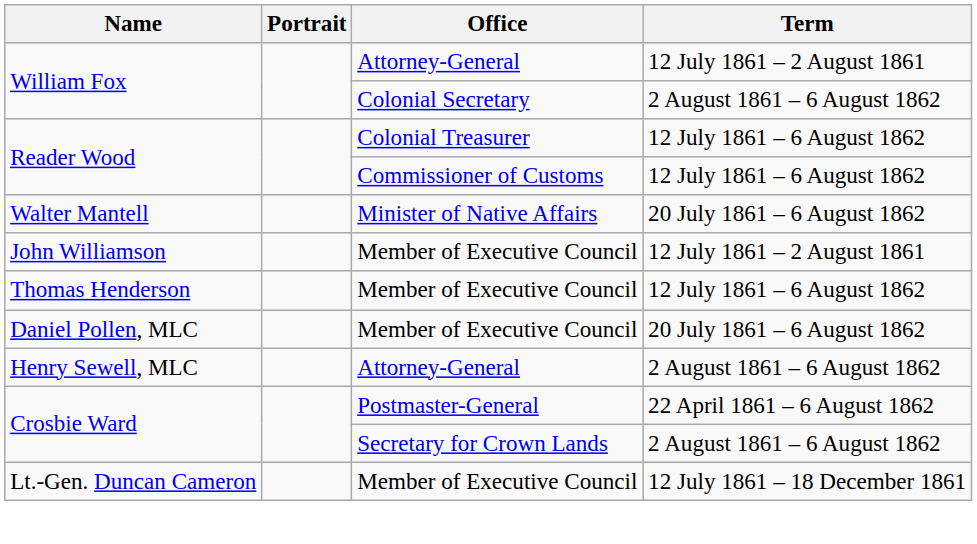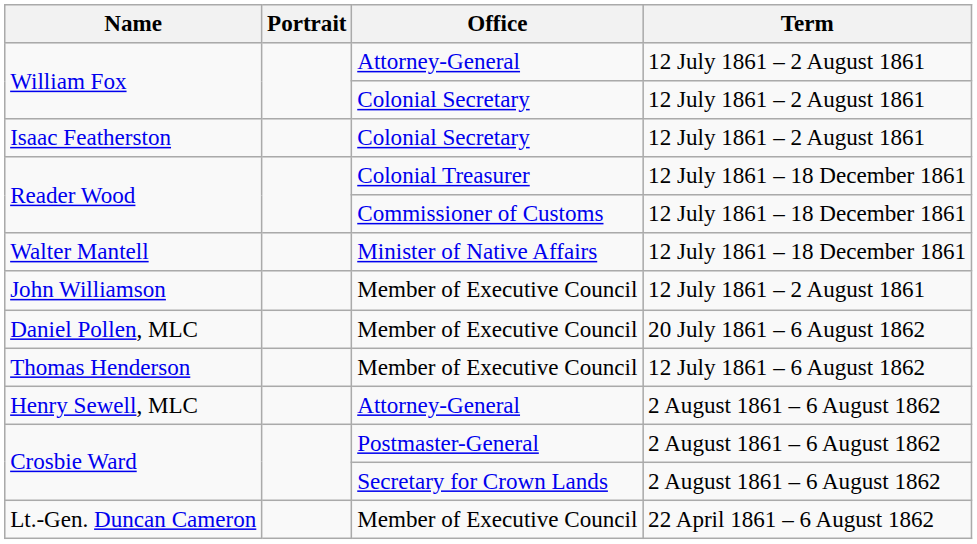William Fox / Colonial Secretary | Term: 2 August 1861 – 6 August 1862 -> 12 July 1861 – 2 August 1861
+ row: Isaac Featherston | Colonial Secretary | 12 July 1861 – 2 August 1861
Reader Wood / Colonial Treasurer | Term: 12 July 1861 – 6 August 1862 -> 12 July 1861 – 18 December 1861
Reader Wood / Commissioner of Customs | Term: 12 July 1861 – 6 August 1862 -> 12 July 1861 – 18 December 1861
Walter Mantell | Term: 20 July 1861 – 6 August 1862 -> 12 July 1861 – 18 December 1861
rows swapped: Thomas Henderson <-> Daniel Pollen, MLC
Crosbie Ward / Postmaster-General | Term: 22 April 1861 – 6 August 1862 -> 2 August 1861 – 6 August 1862
Lt.-Gen. Duncan Cameron | Term: 12 July 1861 – 18 December 1861 -> 22 April 1861 – 6 August 1862
